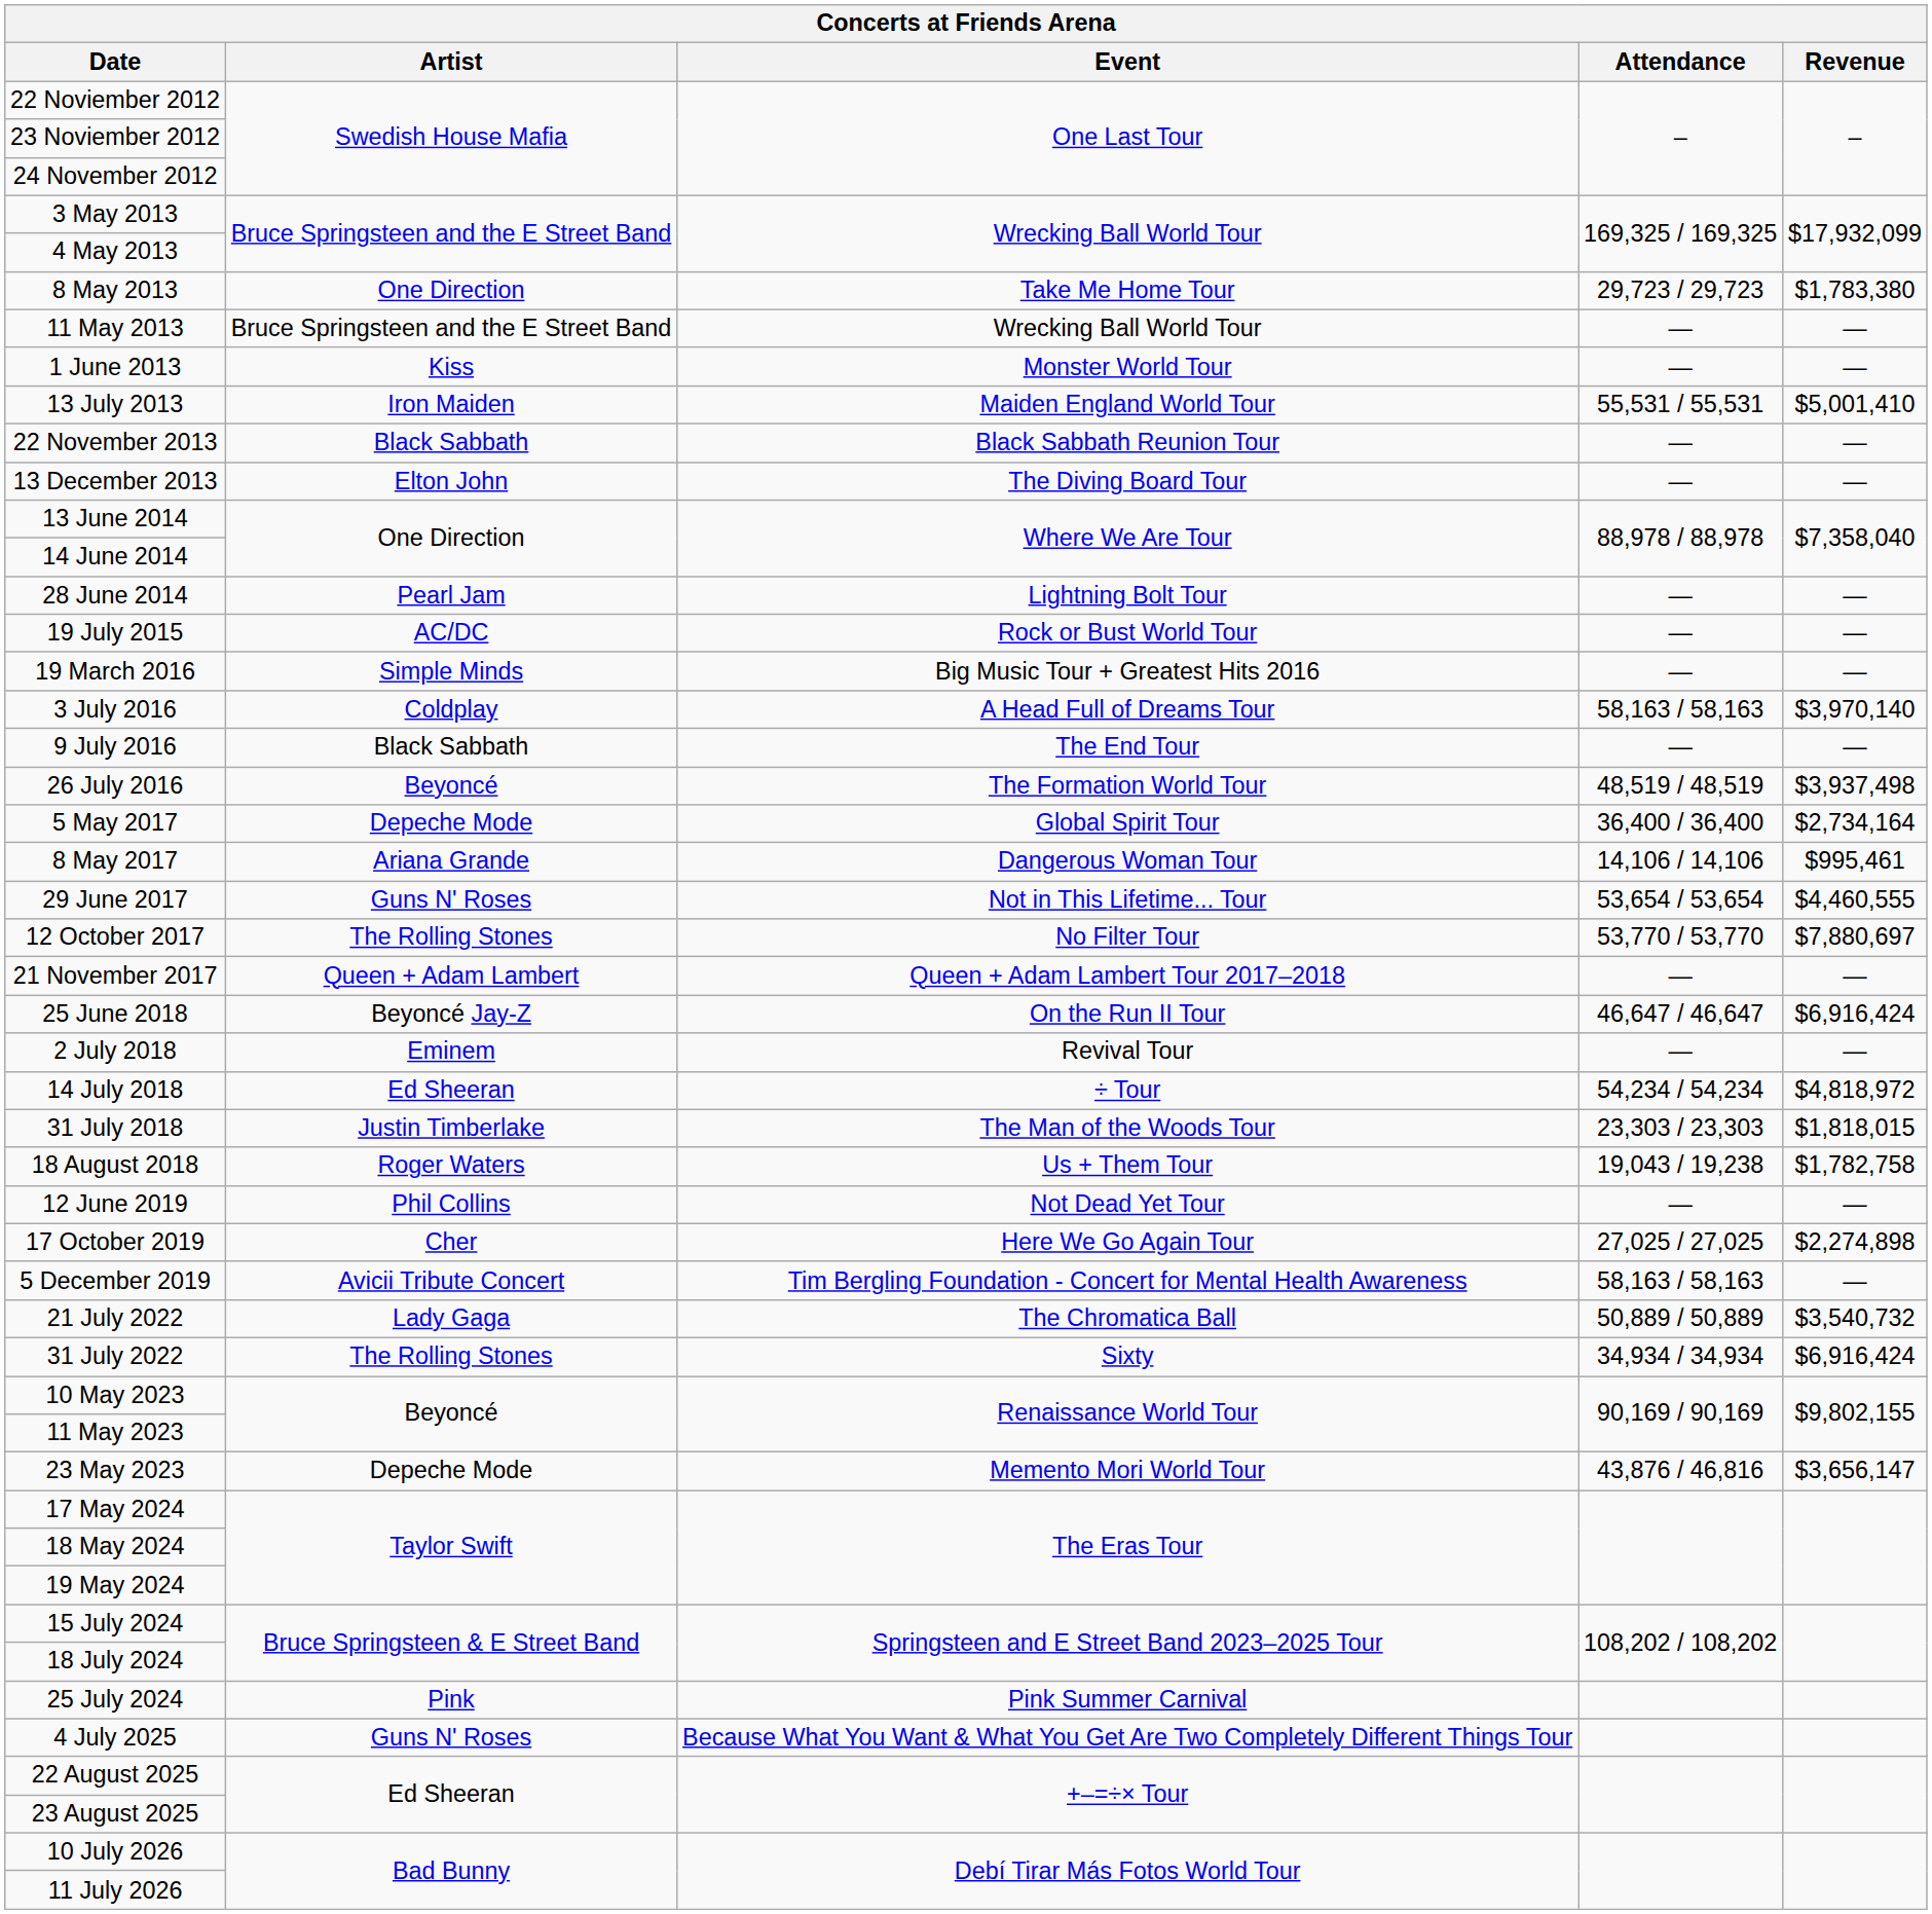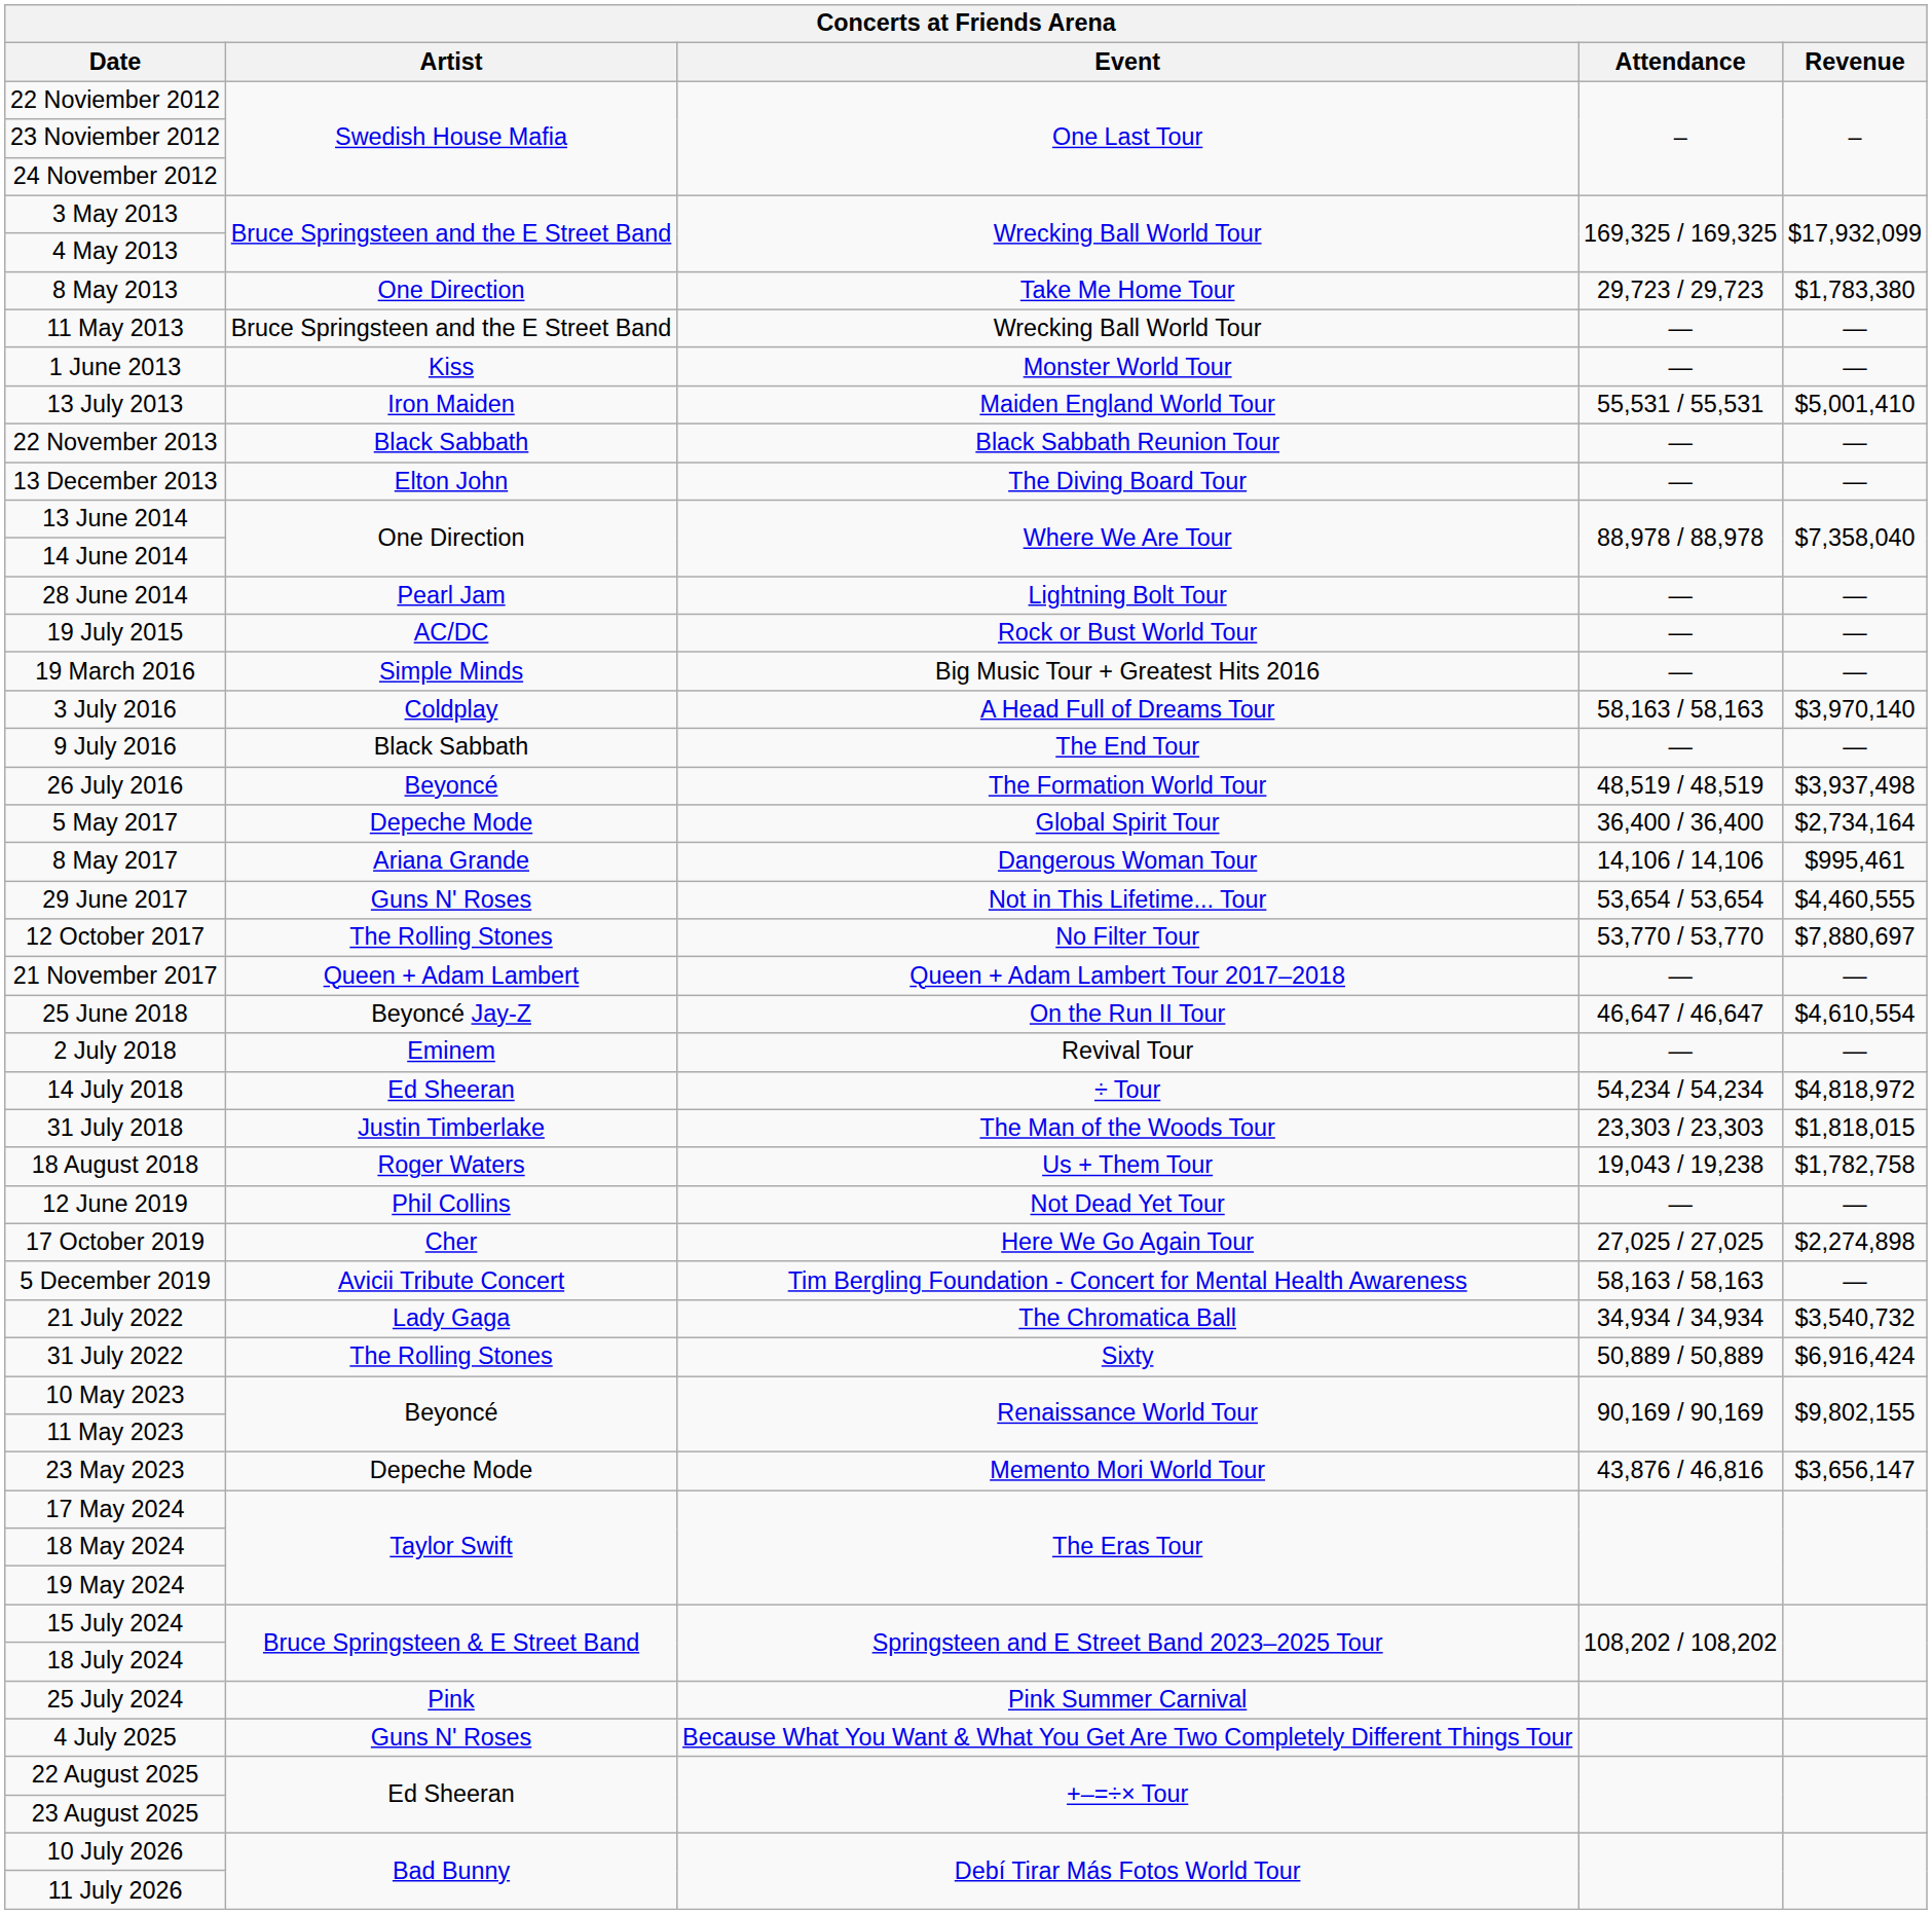25 June 2018 | Revenue: $6,916,424 -> $4,610,554
21 July 2022 | Attendance: 50,889 / 50,889 -> 34,934 / 34,934
31 July 2022 | Attendance: 34,934 / 34,934 -> 50,889 / 50,889
